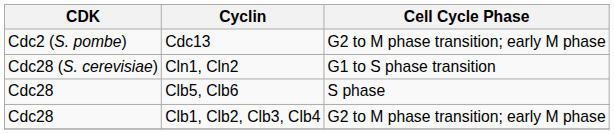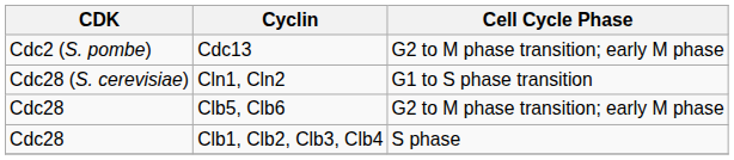Clb5, Clb6 | Cell Cycle Phase: S phase -> G2 to M phase transition; early M phase
Clb1, Clb2, Clb3, Clb4 | Cell Cycle Phase: G2 to M phase transition; early M phase -> S phase
